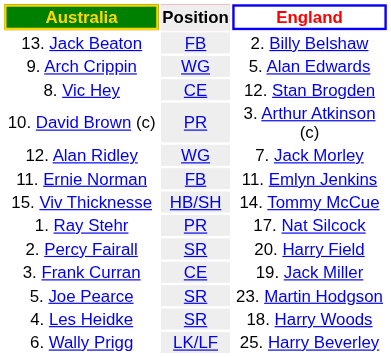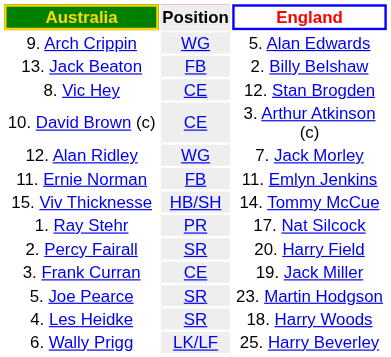rows swapped: 13. Jack Beaton <-> 9. Arch Crippin
10. David Brown (c) | Position: PR -> CE
